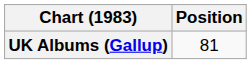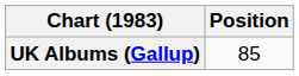UK Albums (Gallup) | Position: 81 -> 85
